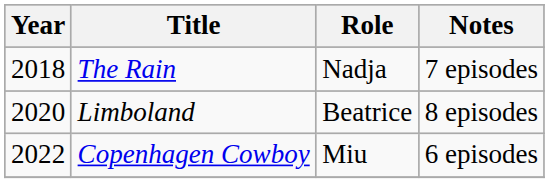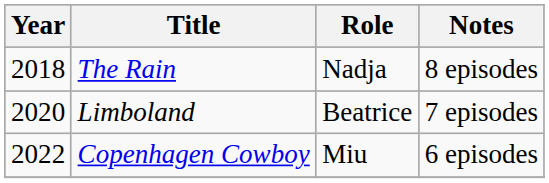The Rain | Notes: 7 episodes -> 8 episodes
Limboland | Notes: 8 episodes -> 7 episodes
